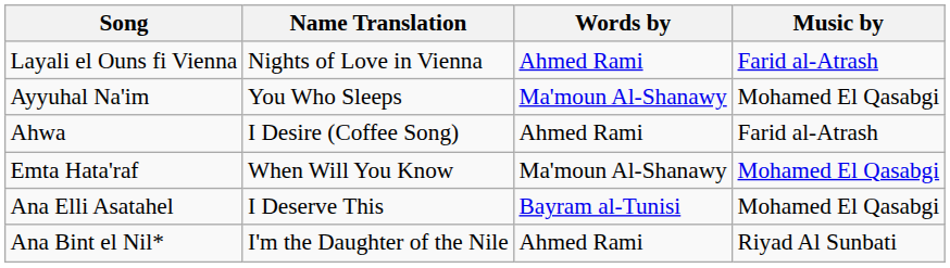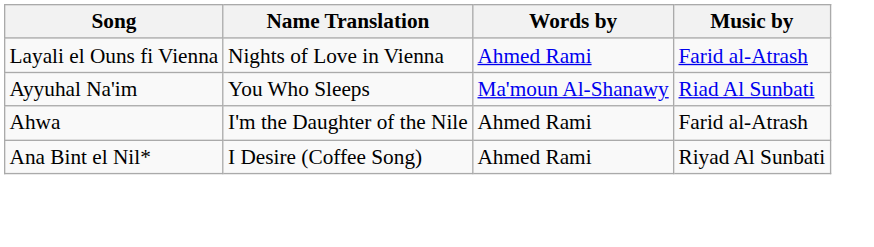Ayyuhal Na'im | Music by: Mohamed El Qasabgi -> Riad Al Sunbati
Ahwa | Name Translation: I Desire (Coffee Song) -> I'm the Daughter of the Nile
- row: Emta Hata'raf | When Will You Know | Ma'moun Al-Shanawy | Mohamed El Qasabgi
- row: Ana Elli Asatahel | I Deserve This | Bayram al-Tunisi | Mohamed El Qasabgi
Ana Bint el Nil* | Name Translation: I'm the Daughter of the Nile -> I Desire (Coffee Song)
